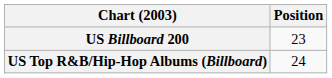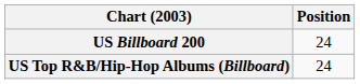US Billboard 200 | Position: 23 -> 24
